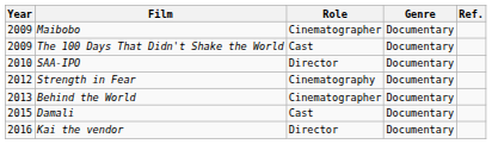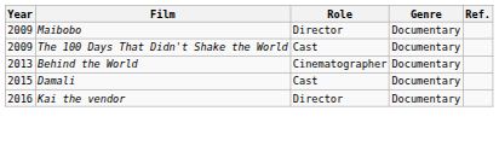Maibobo | Role: Cinematographer -> Director
- row: 2010 | SAA-IPO | Director | Documentary
- row: 2012 | Strength in Fear | Cinematography | Documentary
